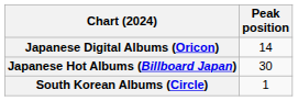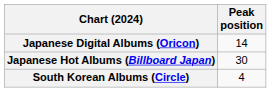South Korean Albums (Circle) | Peak position: 1 -> 4
